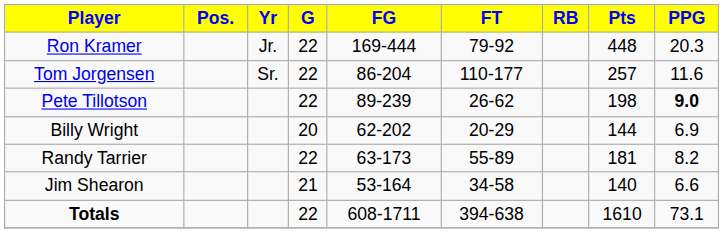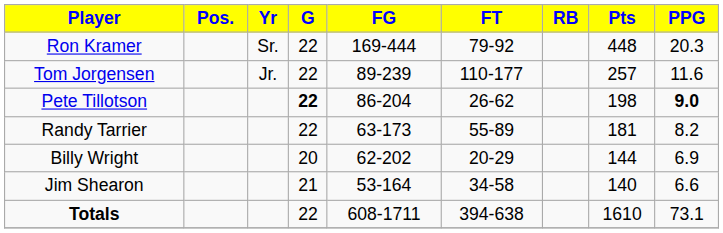Ron Kramer | Yr: Jr. -> Sr.
Tom Jorgensen | Yr: Sr. -> Jr.
Tom Jorgensen | FG: 86-204 -> 89-239
Pete Tillotson | G: normal -> bold
Pete Tillotson | FG: 89-239 -> 86-204
rows swapped: Randy Tarrier <-> Billy Wright
